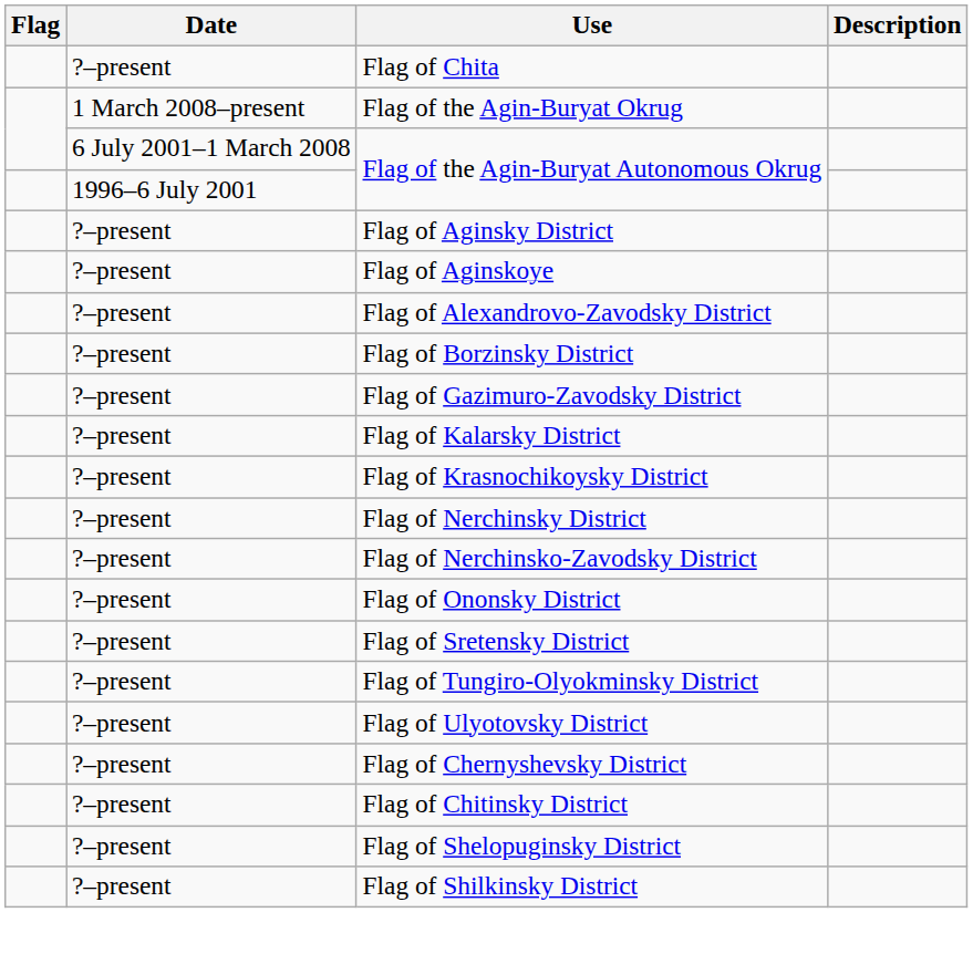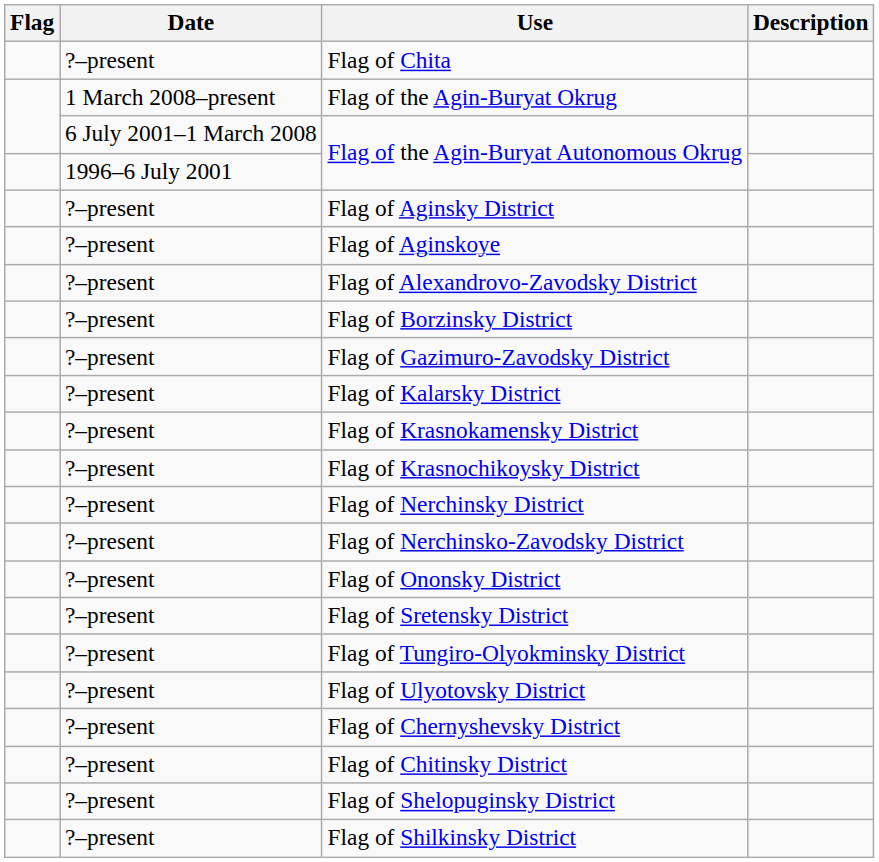+ row: ?–present | Flag of Krasnokamensky District
